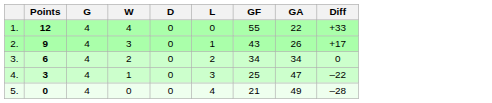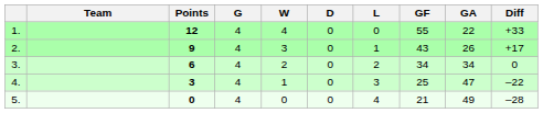+ column: Team
